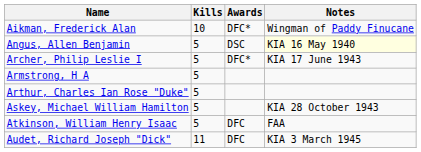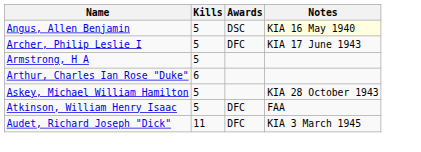- row: Aikman, Frederick Alan | 10 | DFC* | Wingman of Paddy Finucane
Archer, Philip Leslie I | Awards: DFC* -> DFC
Arthur, Charles Ian Rose "Duke" | Kills: 5 -> 6
